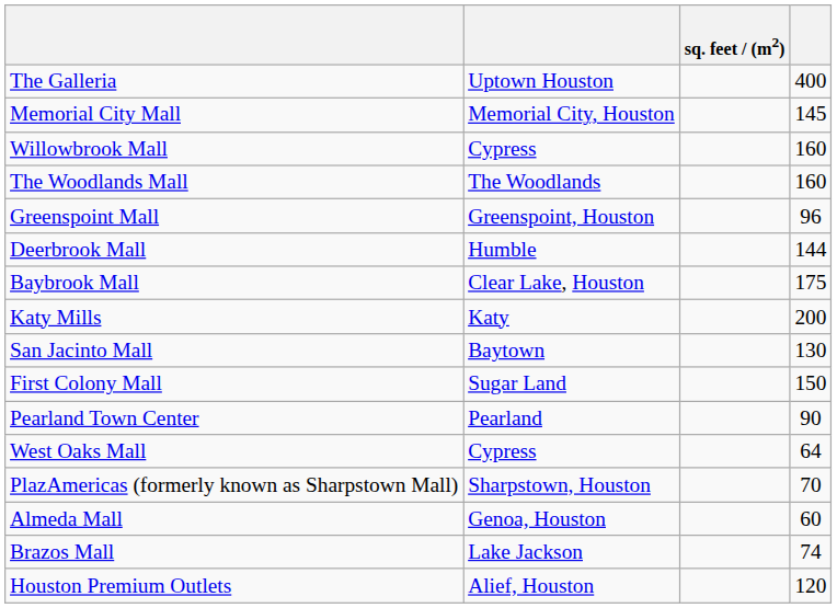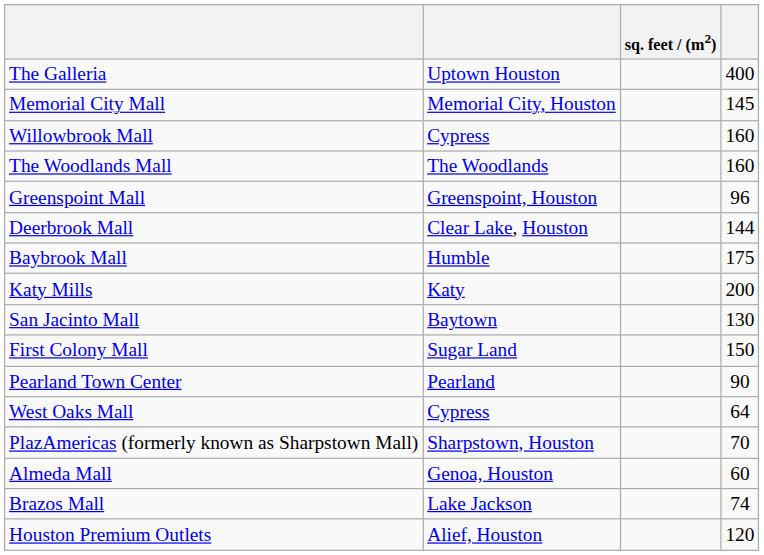Deerbrook Mall | column 2: Humble -> Clear Lake, Houston
Baybrook Mall | column 2: Clear Lake, Houston -> Humble
